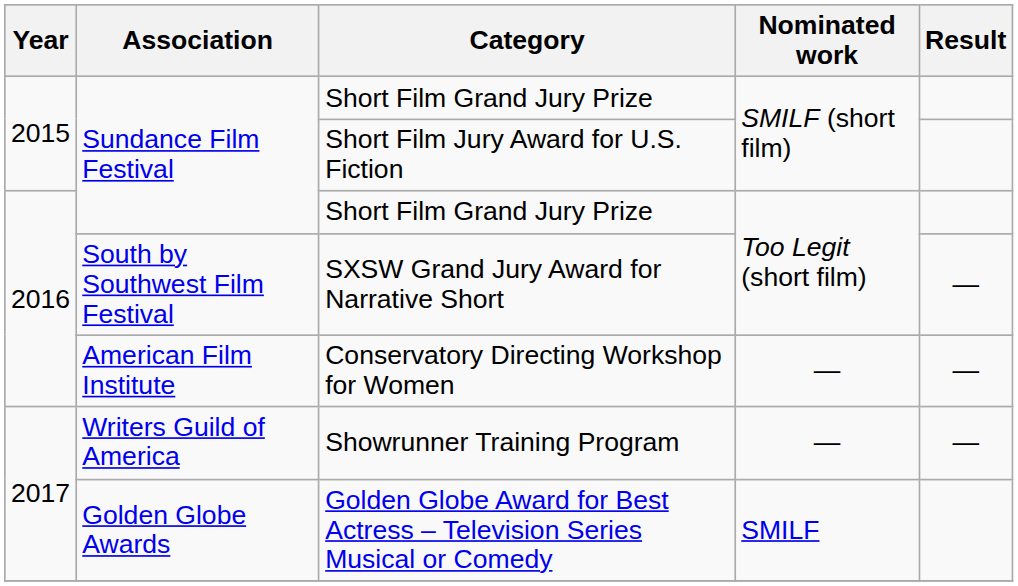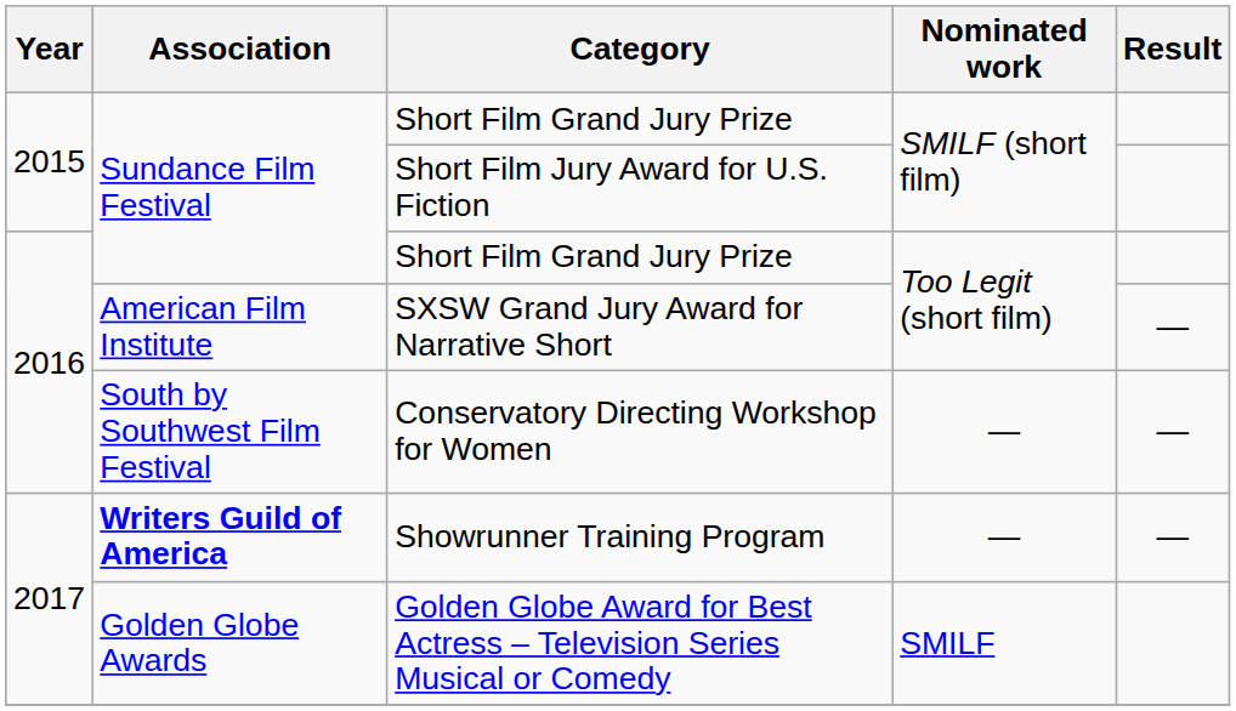SXSW Grand Jury Award for Narrative Short | Association: South by Southwest Film Festival -> American Film Institute
Conservatory Directing Workshop for Women | Association: American Film Institute -> South by Southwest Film Festival
Showrunner Training Program | Association: normal -> bold
